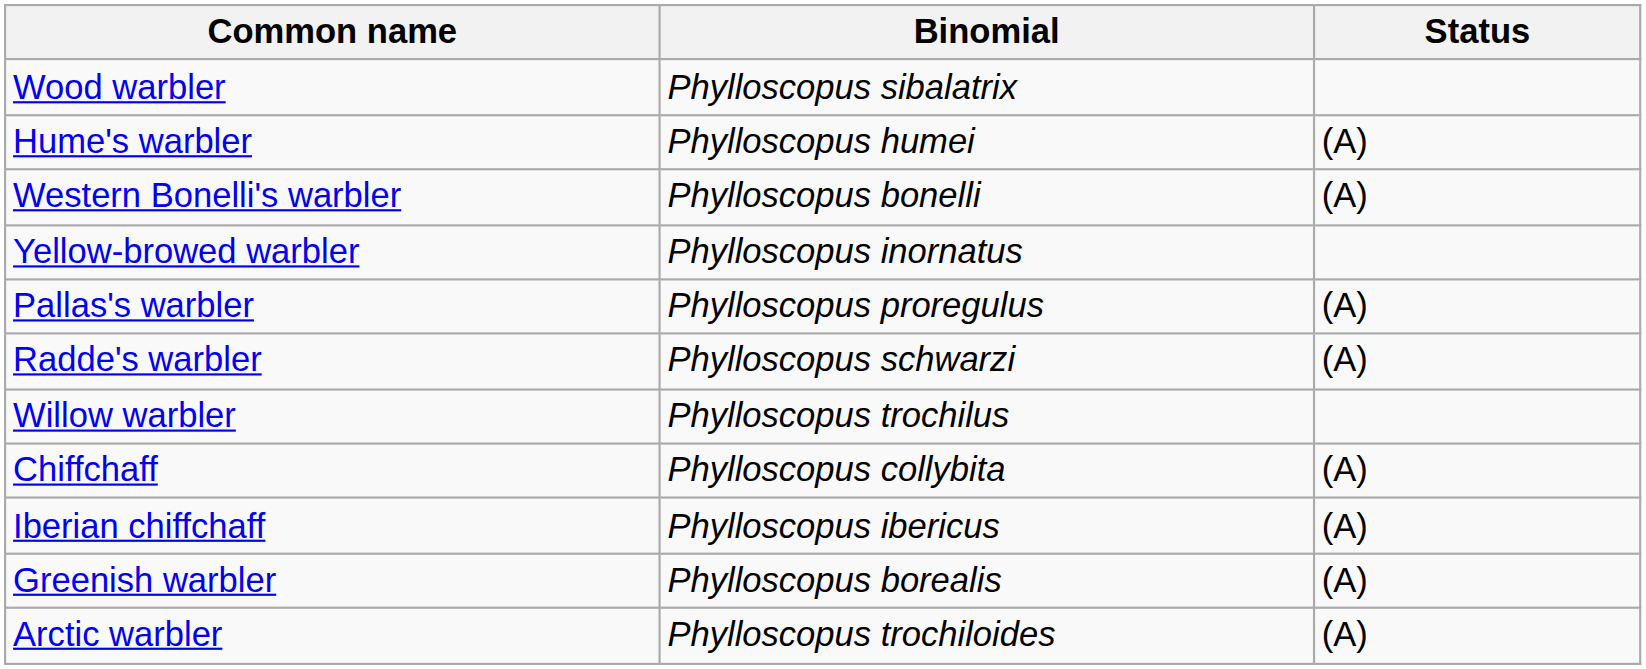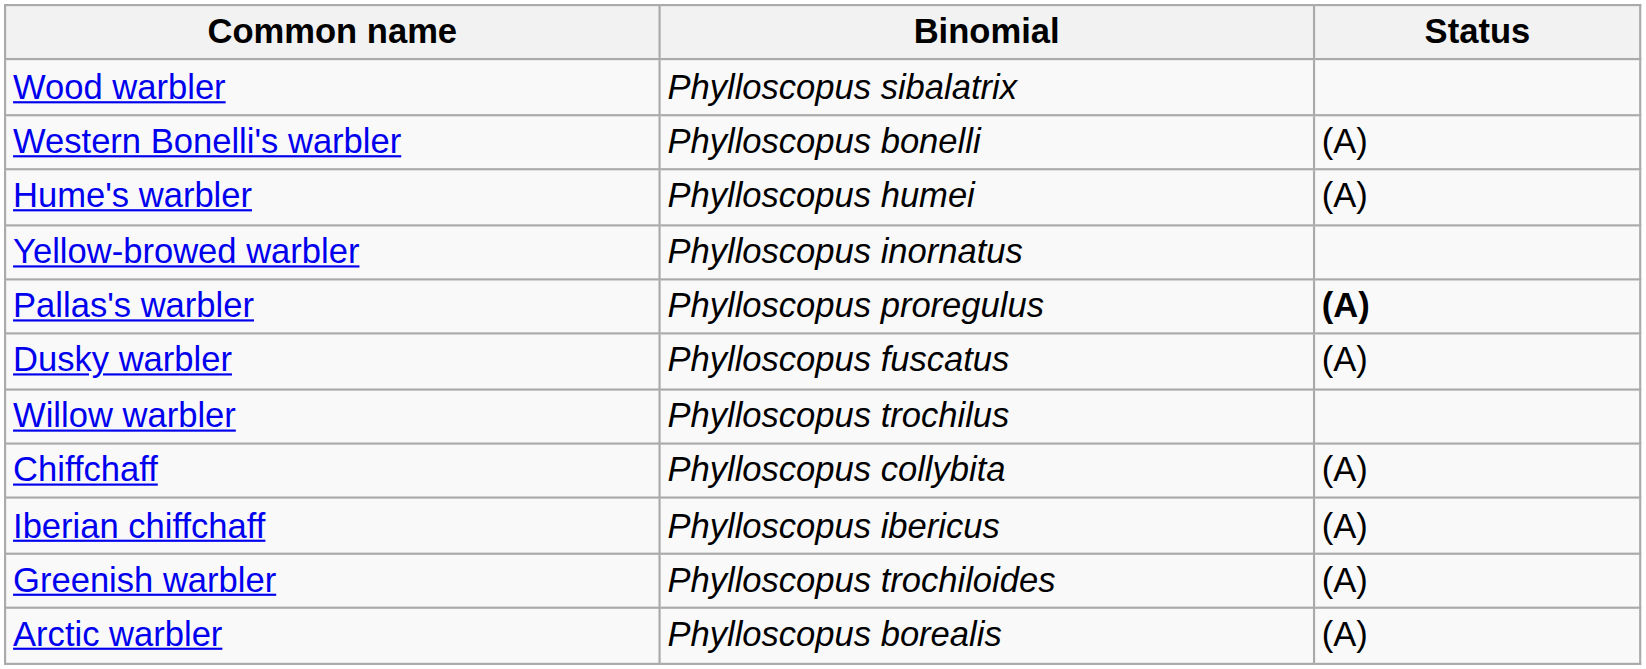rows swapped: Western Bonelli's warbler <-> Hume's warbler
Pallas's warbler | Status: normal -> bold
- row: Radde's warbler | Phylloscopus schwarzi | (A)
+ row: Dusky warbler | Phylloscopus fuscatus | (A)
Greenish warbler | Binomial: Phylloscopus borealis -> Phylloscopus trochiloides
Arctic warbler | Binomial: Phylloscopus trochiloides -> Phylloscopus borealis
